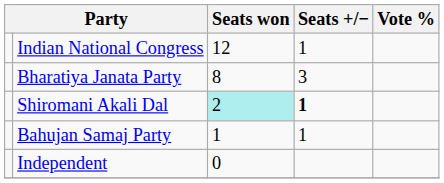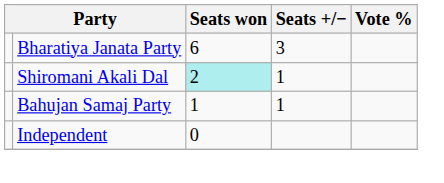- row: Indian National Congress | 12 | 1
Bharatiya Janata Party | Seats won: 8 -> 6
Shiromani Akali Dal | Seats +/−: bold -> normal
